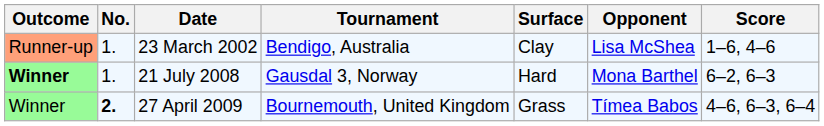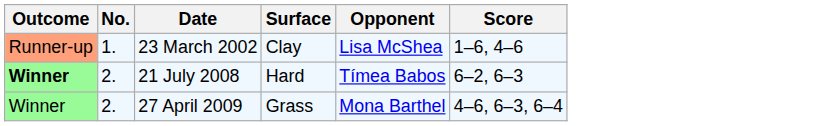- column: Tournament | Bendigo, Australia | Gausdal 3, Norway | Bournemouth, United Kingdom
21 July 2008 | No.: 1. -> 2.
21 July 2008 | Opponent: Mona Barthel -> Tímea Babos
27 April 2009 | No.: bold -> normal
27 April 2009 | Opponent: Tímea Babos -> Mona Barthel
